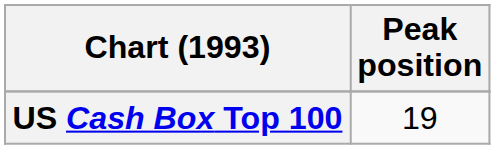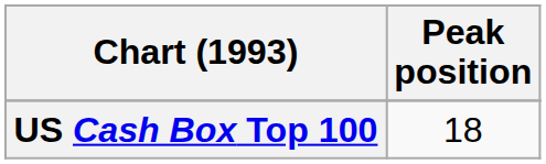US Cash Box Top 100 | Peak position: 19 -> 18
